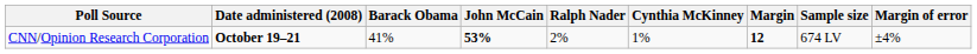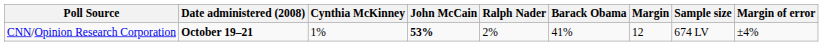columns swapped: Barack Obama <-> Cynthia McKinney
CNN/Opinion Research Corporation | Margin: bold -> normal
